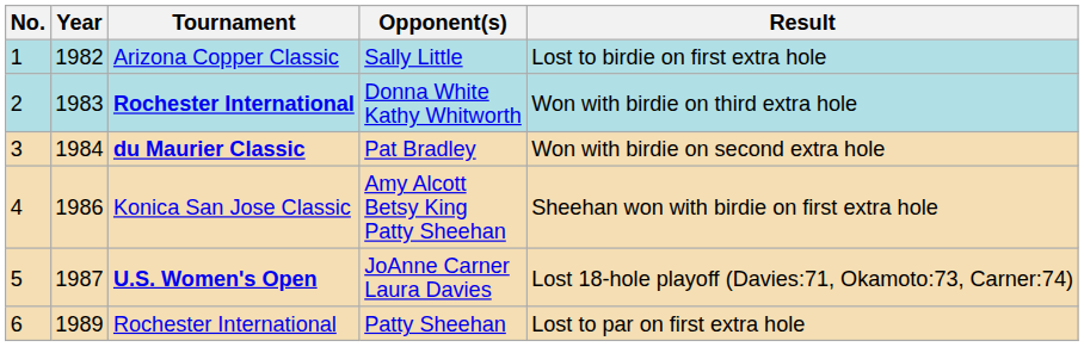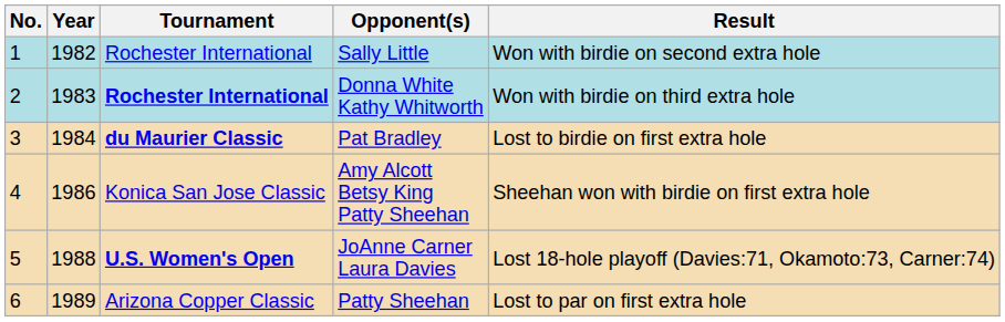Sally Little | Tournament: Arizona Copper Classic -> Rochester International
Sally Little | Result: Lost to birdie on first extra hole -> Won with birdie on second extra hole
Pat Bradley | Result: Won with birdie on second extra hole -> Lost to birdie on first extra hole
JoAnne Carner Laura Davies | Year: 1987 -> 1988
Patty Sheehan | Tournament: Rochester International -> Arizona Copper Classic
